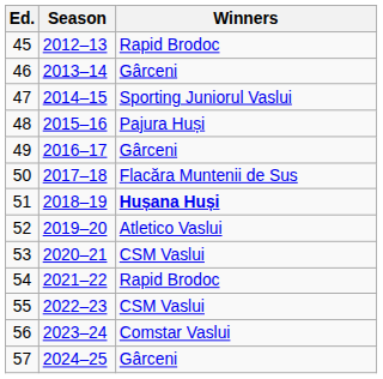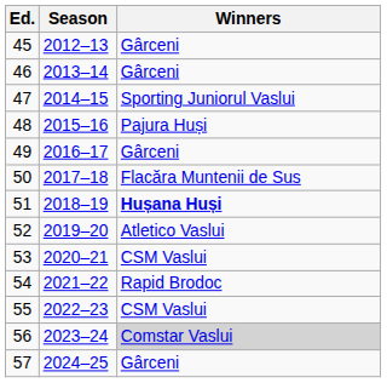45 | Winners: Rapid Brodoc -> Gârceni
56 | Winners: no background -> lightgrey background
